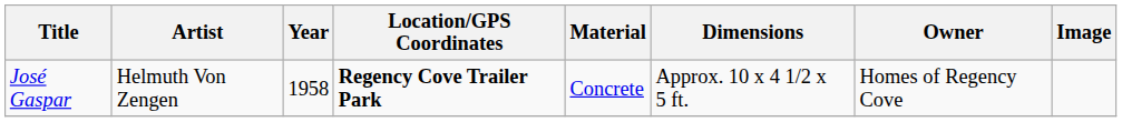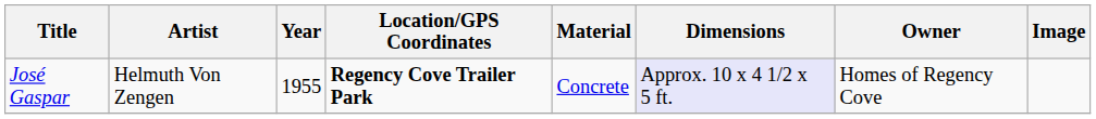José Gaspar | Year: 1958 -> 1955
José Gaspar | Dimensions: no background -> lavender background
